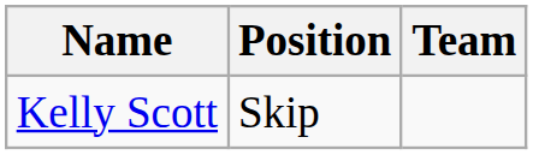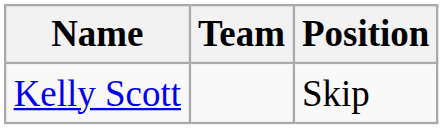columns swapped: Position <-> Team
